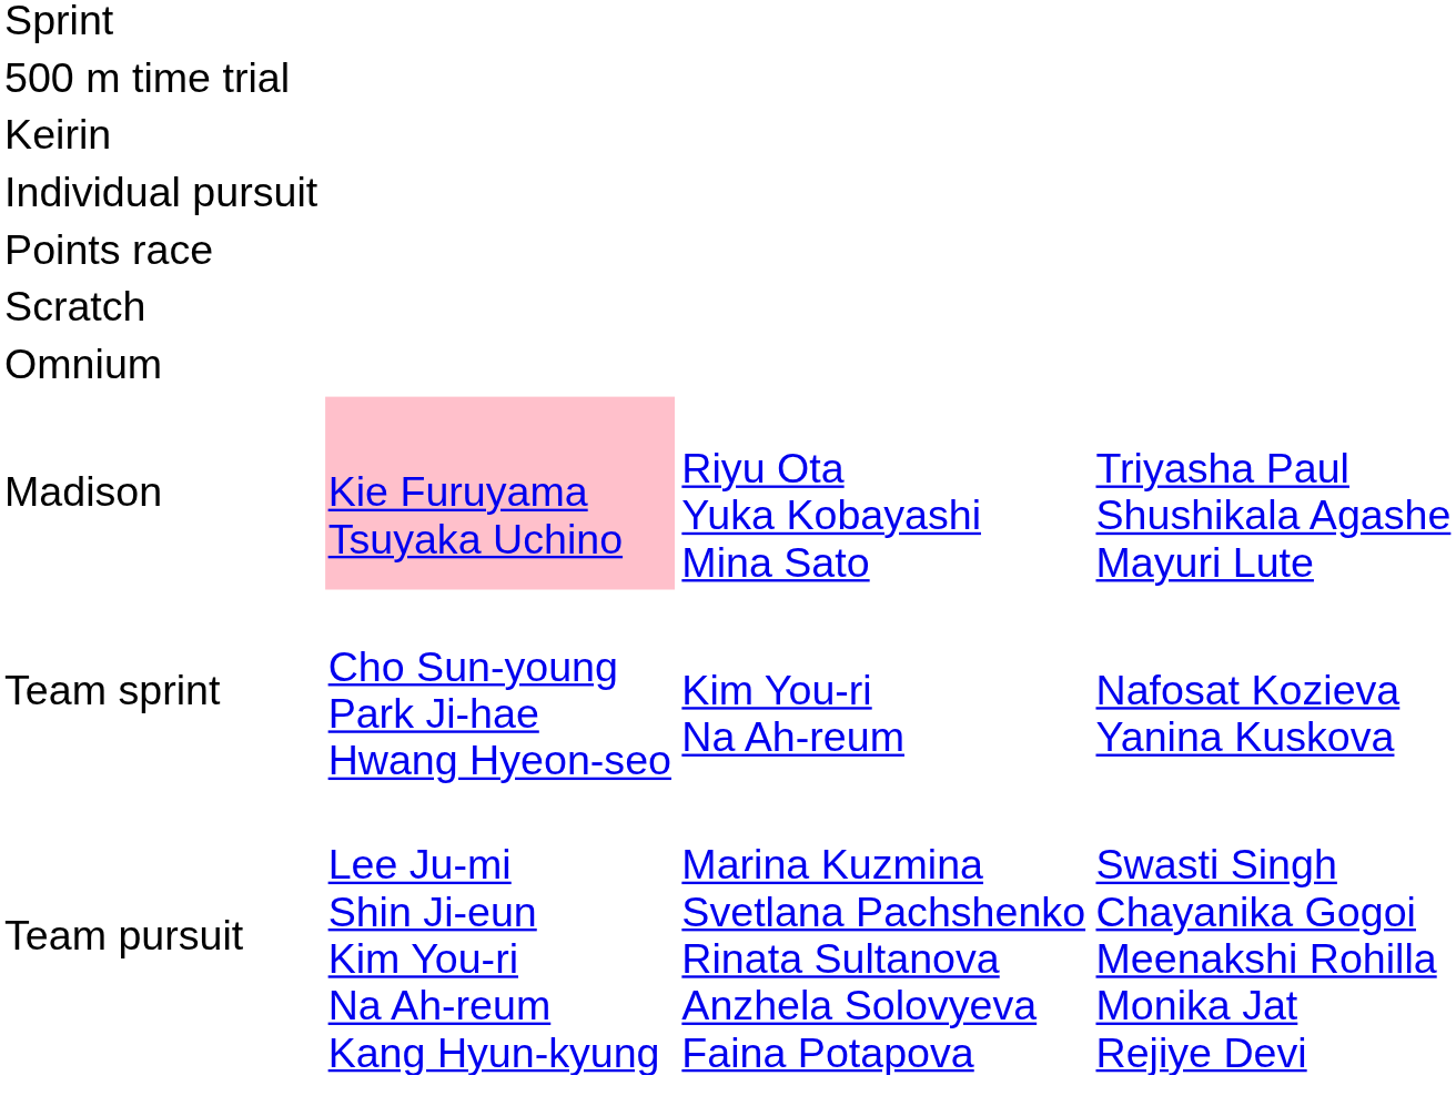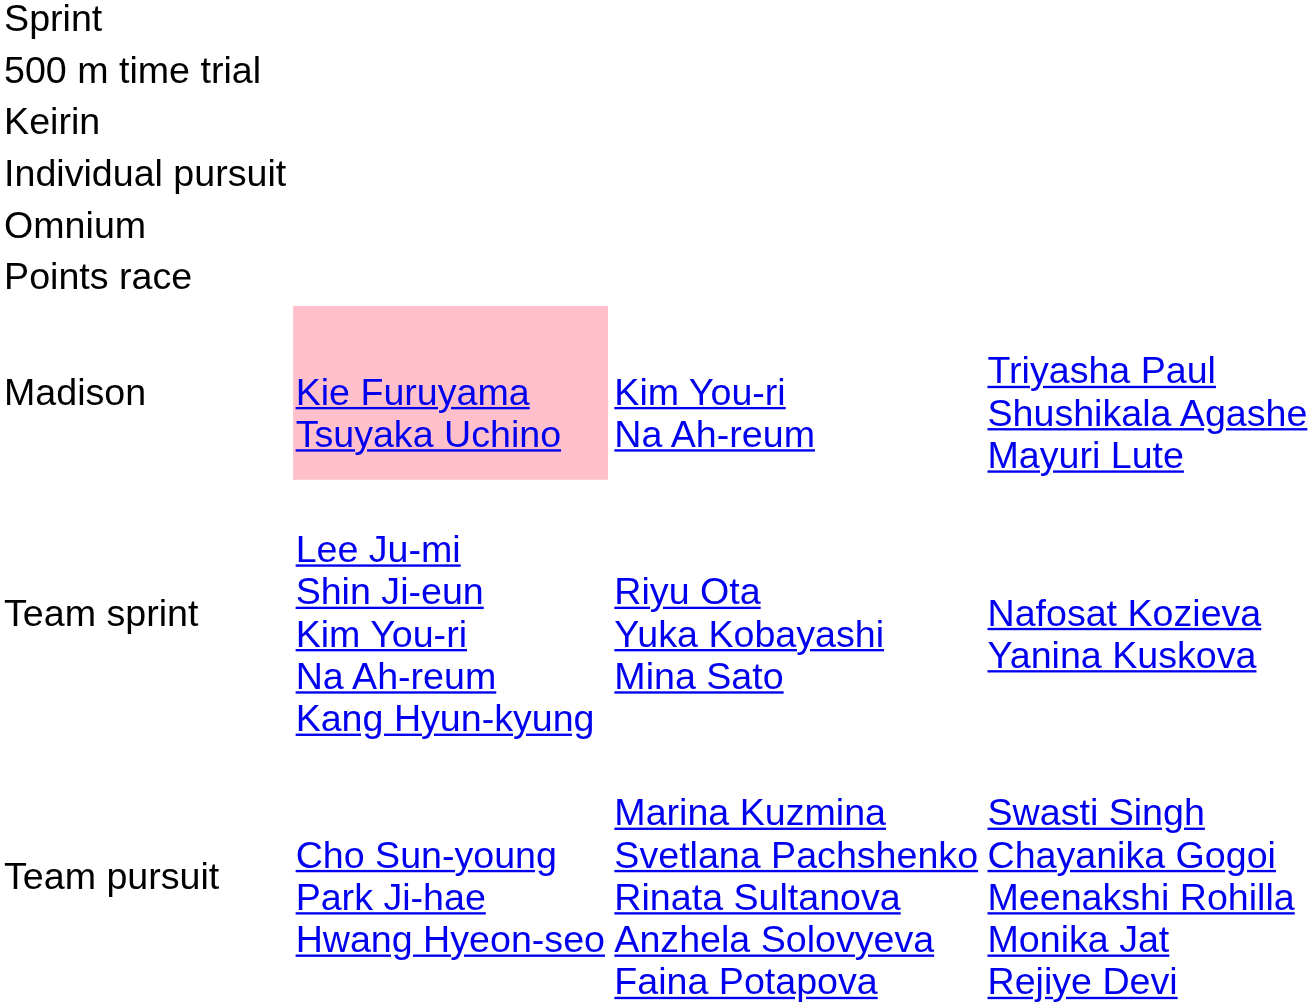rows swapped: Points race <-> Omnium
- row: Scratch
Madison | column 3: Riyu Ota Yuka Kobayashi Mina Sato -> Kim You-ri Na Ah-reum
Team sprint | column 2: Cho Sun-young Park Ji-hae Hwang Hyeon-seo -> Lee Ju-mi Shin Ji-eun Kim You-ri Na Ah-reum Kang Hyun-kyung
Team sprint | column 3: Kim You-ri Na Ah-reum -> Riyu Ota Yuka Kobayashi Mina Sato
Team pursuit | column 2: Lee Ju-mi Shin Ji-eun Kim You-ri Na Ah-reum Kang Hyun-kyung -> Cho Sun-young Park Ji-hae Hwang Hyeon-seo
